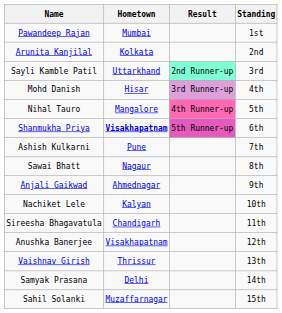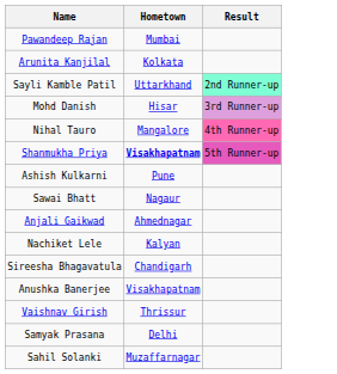- column: Standing | 1st | 2nd | 3rd | 4th | 5th | 6th | 7th | 8th | 9th | 10th | 11th | 12th | 13th | 14th | 15th
